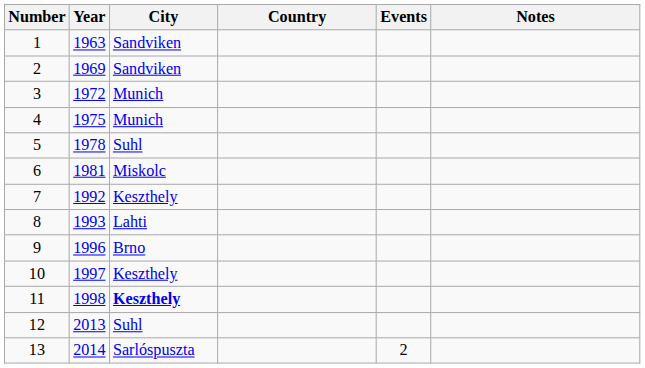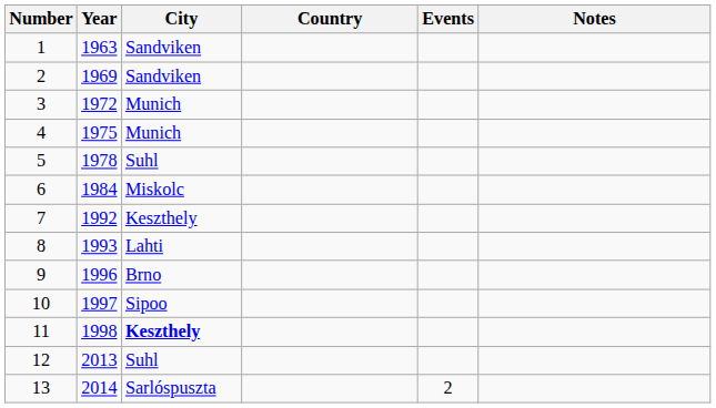6 | Year: 1981 -> 1984
10 | City: Keszthely -> Sipoo
